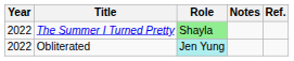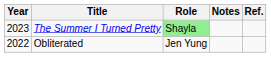The Summer I Turned Pretty | Year: 2022 -> 2023
Obliterated | Role: paleturquoise background -> no background
